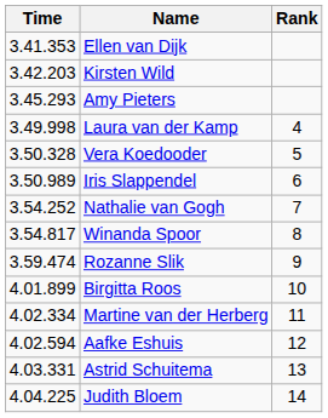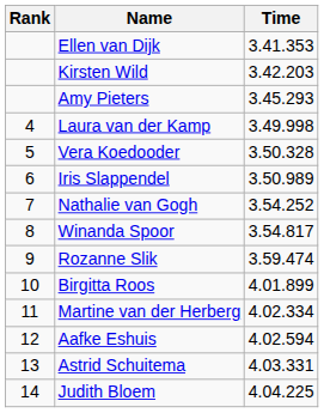columns swapped: Rank <-> Time
